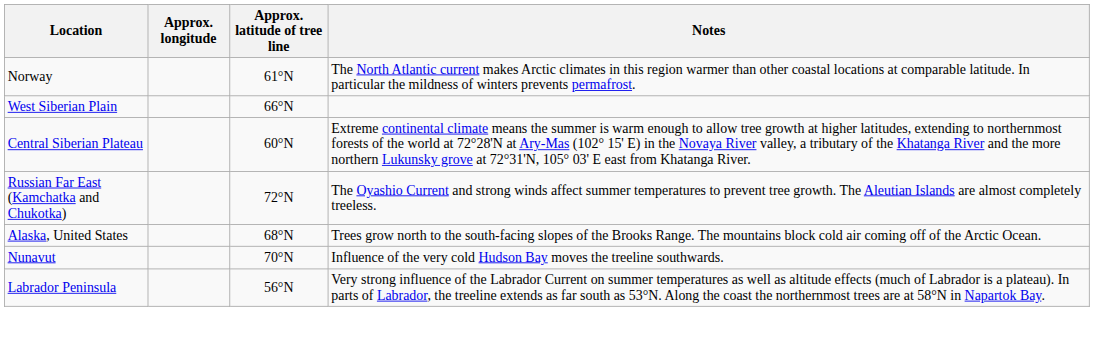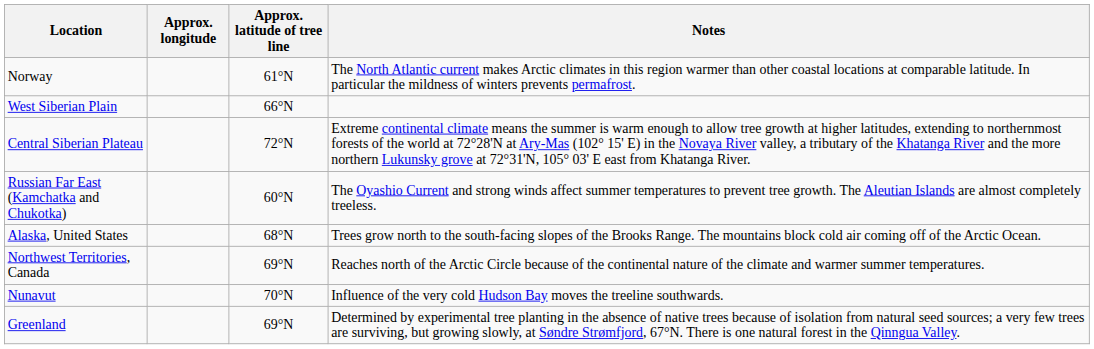Central Siberian Plateau | Approx. latitude of tree line: 60°N -> 72°N
Russian Far East (Kamchatka and Chukotka) | Approx. latitude of tree line: 72°N -> 60°N
+ row: Northwest Territories, Canada | 69°N | Reaches north of the Arctic Circle because of the continental nature of the climate and warmer summer temperatures.
- row: Labrador Peninsula | 56°N | Very strong influence of the Labrador Current on summer temperatures as well as altitude effects (much of Labrador is a plateau). In parts of Labrador, the treeline extends as far south as 53°N. Along the coast the northernmost trees are at 58°N in Napartok Bay.
+ row: Greenland | 69°N | Determined by experimental tree planting in the absence of native trees because of isolation from natural seed sources; a very few trees are surviving, but growing slowly, at Søndre Strømfjord, 67°N. There is one natural forest in the Qinngua Valley.
